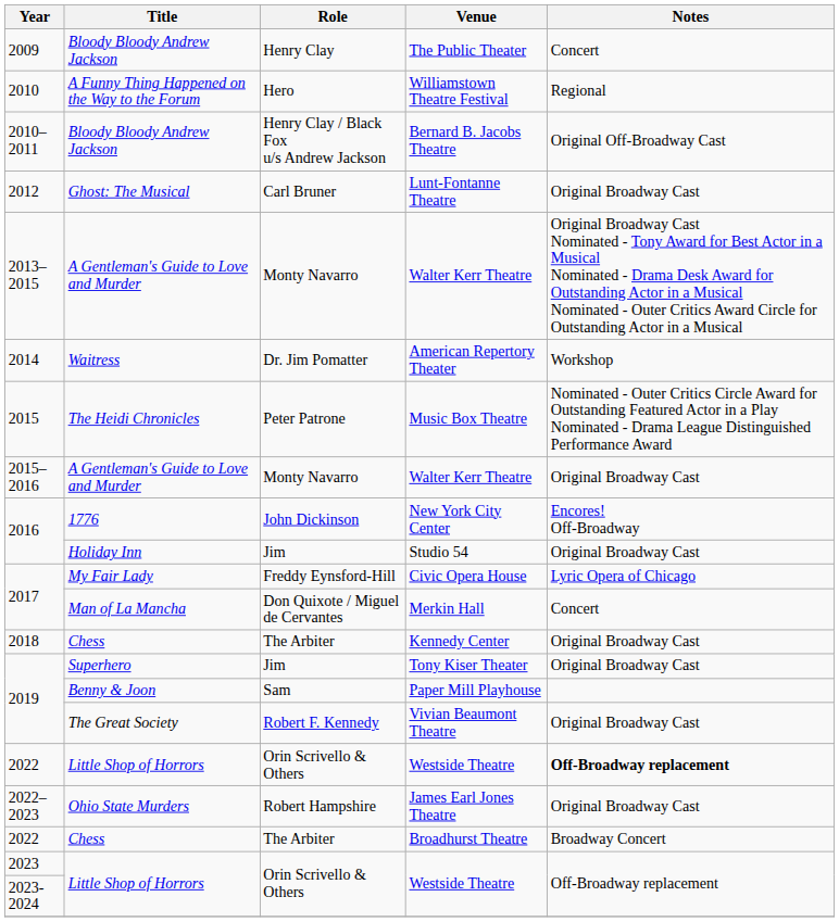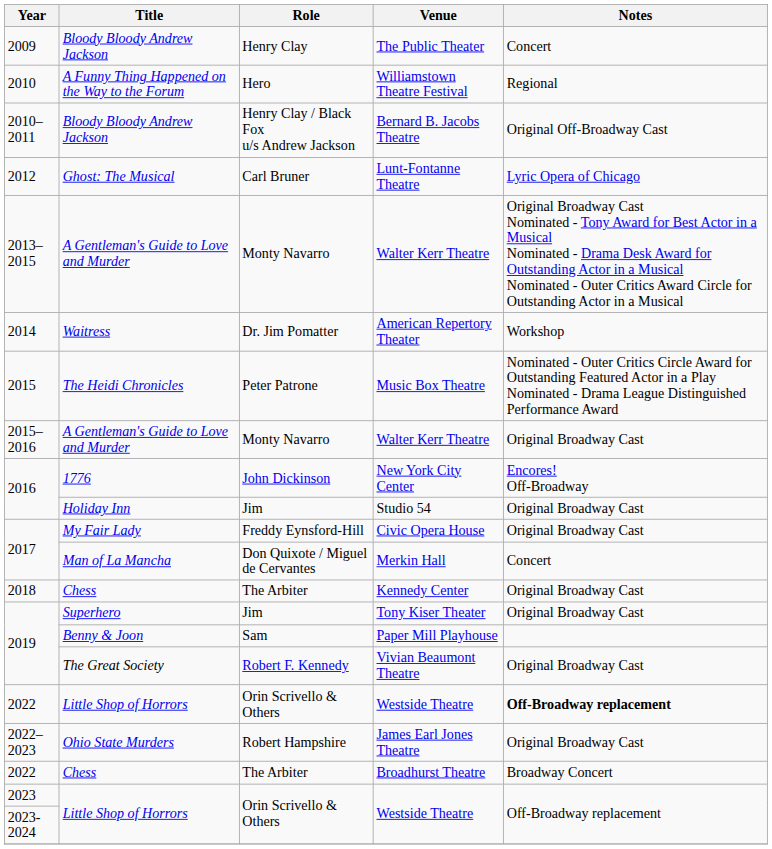Lunt-Fontanne Theatre | Notes: Original Broadway Cast -> Lyric Opera of Chicago
Civic Opera House | Notes: Lyric Opera of Chicago -> Original Broadway Cast
